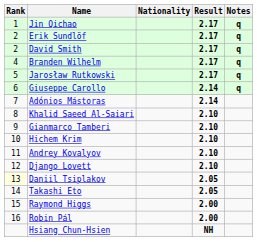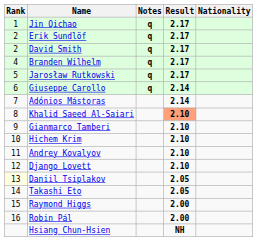columns swapped: Nationality <-> Notes
Khalid Saeed Al-Saiari | Result: no background -> lightsalmon background
